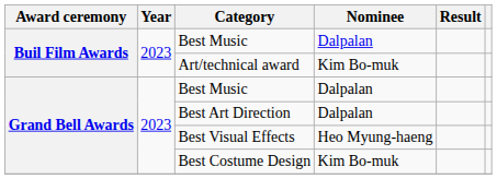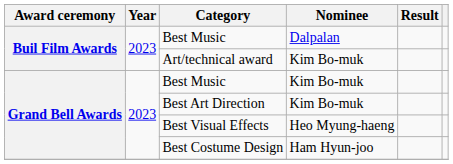Grand Bell Awards / Best Music | Nominee: Dalpalan -> Kim Bo-muk
Best Art Direction | Nominee: Dalpalan -> Kim Bo-muk
Best Costume Design | Nominee: Kim Bo-muk -> Ham Hyun-joo
